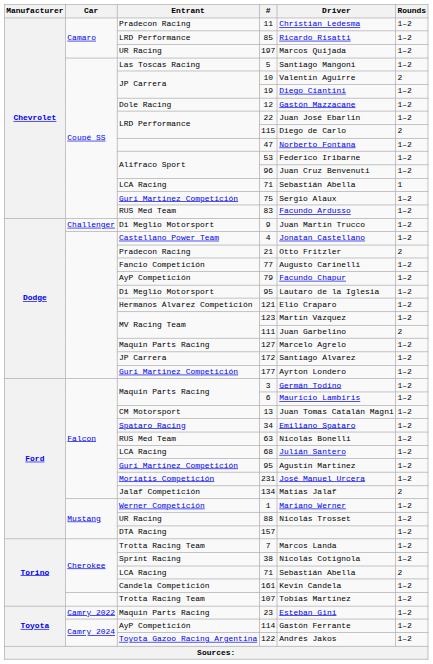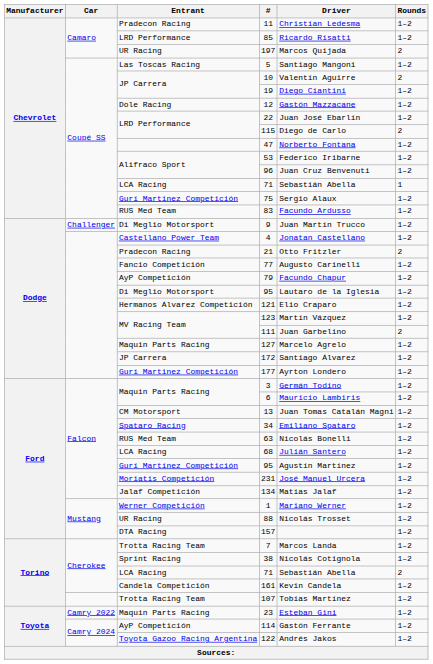197 | Rounds: 1–2 -> 2
134 | Rounds: 2 -> 1–2
